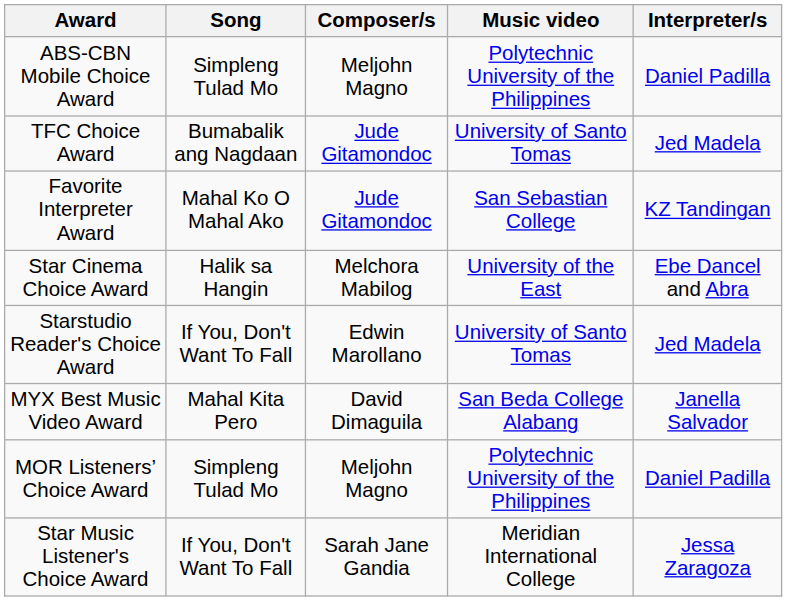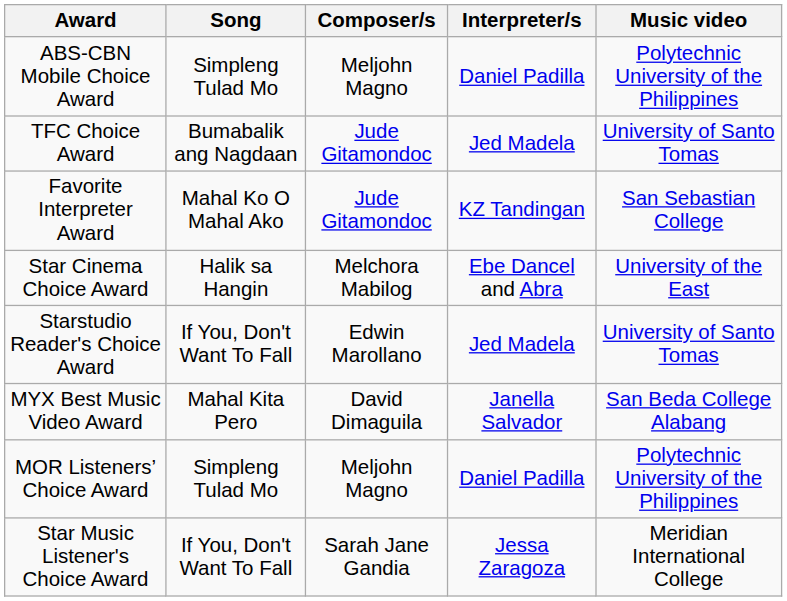columns swapped: Interpreter/s <-> Music video
